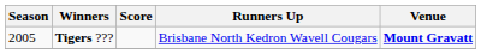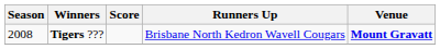Tigers ??? | Season: 2005 -> 2008
